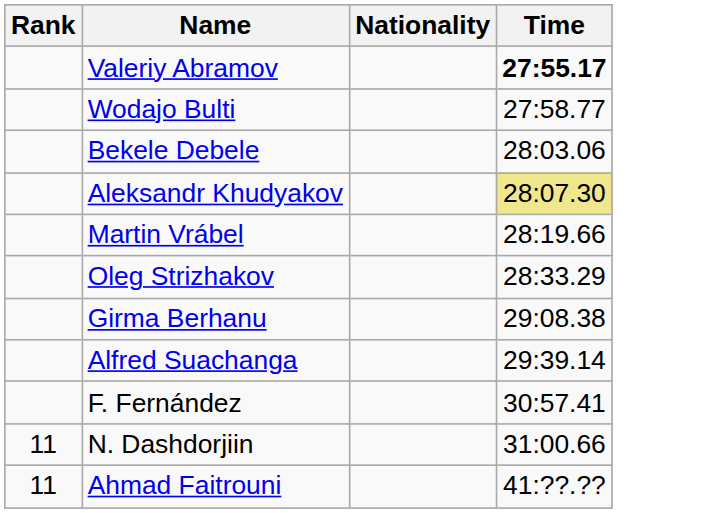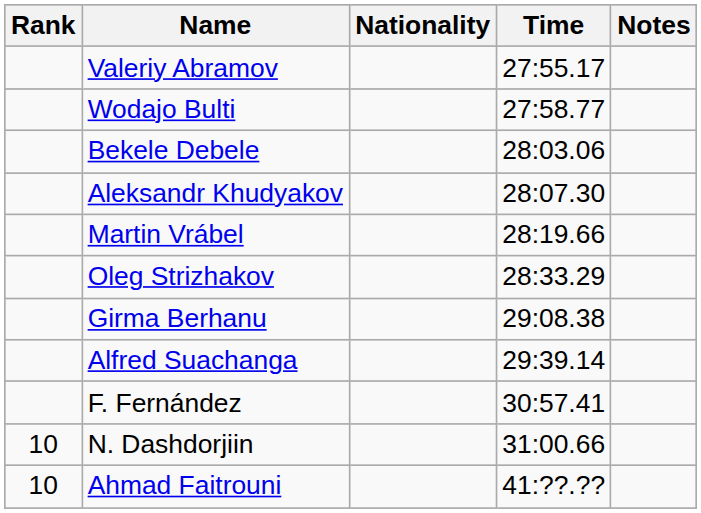+ column: Notes
Valeriy Abramov | Time: bold -> normal
Aleksandr Khudyakov | Time: khaki background -> no background
N. Dashdorjiin | Rank: 11 -> 10
Ahmad Faitrouni | Rank: 11 -> 10
